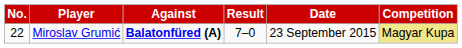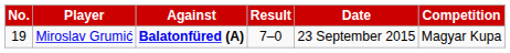Miroslav Grumić | No.: 22 -> 19
Miroslav Grumić | Competition: khaki background -> no background
